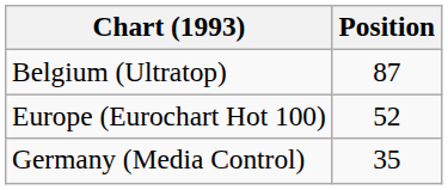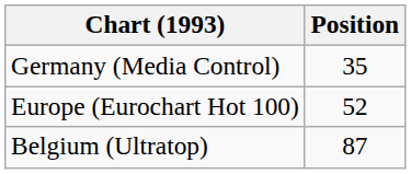rows swapped: Belgium (Ultratop) <-> Germany (Media Control)
